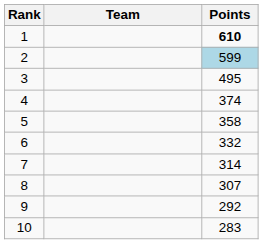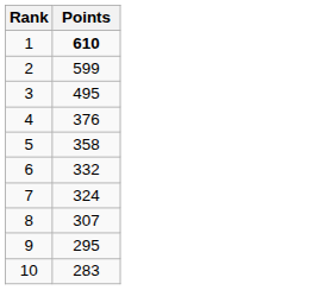- column: Team
2 | Points: lightblue background -> no background
4 | Points: 374 -> 376
7 | Points: 314 -> 324
9 | Points: 292 -> 295
